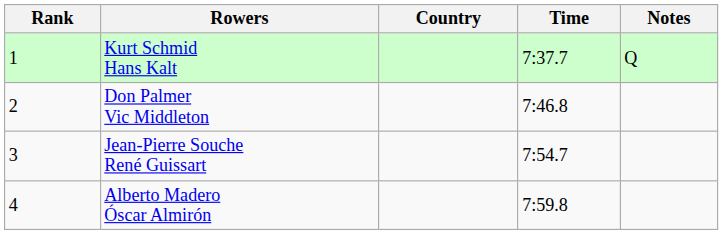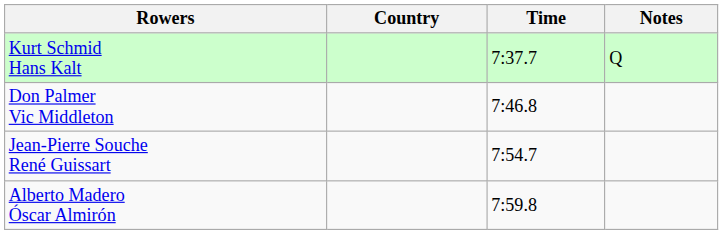- column: Rank | 1 | 2 | 3 | 4
